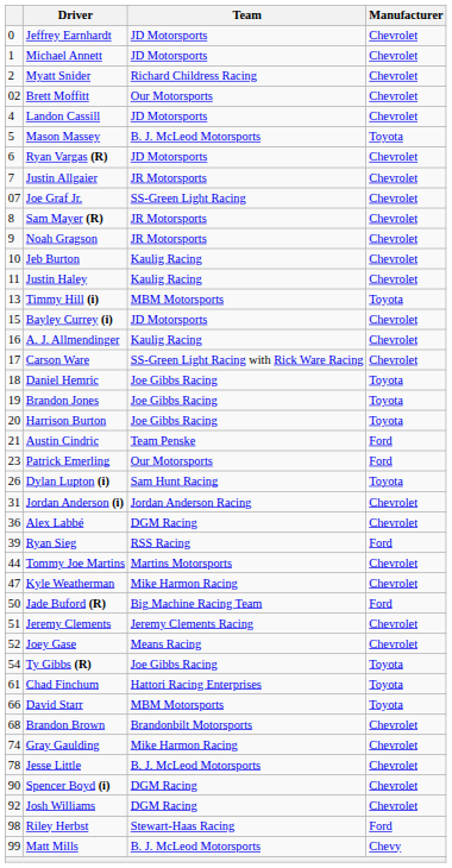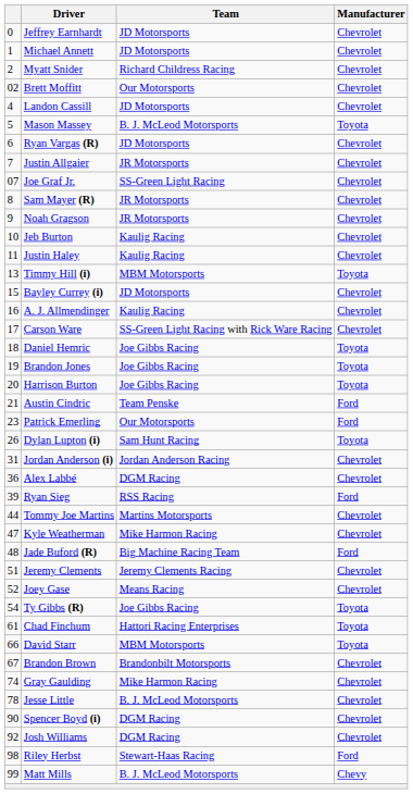Jade Buford (R) | column 1: 50 -> 48
Brandon Brown | column 1: 68 -> 67
